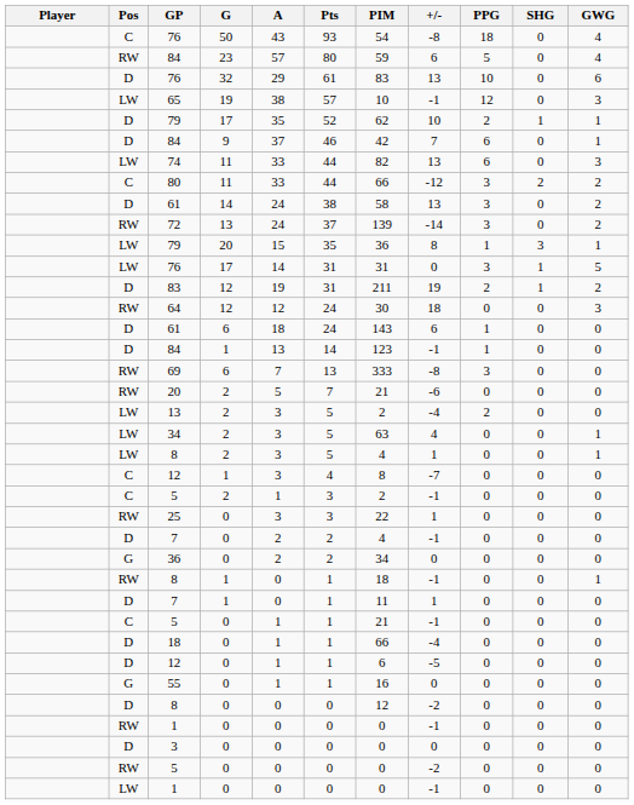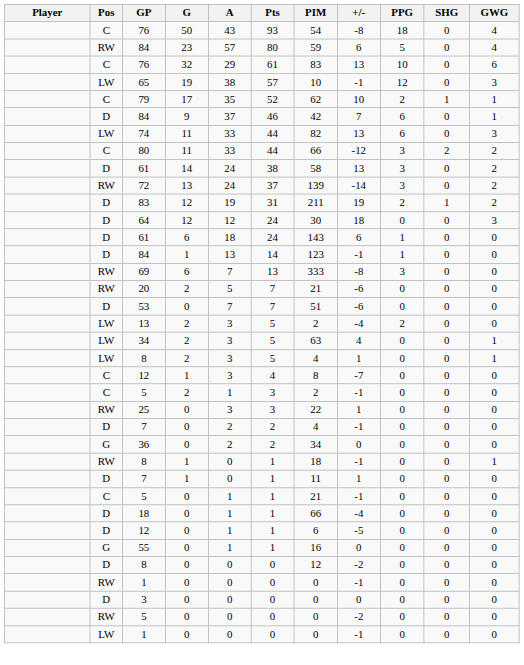76 / 32 | Pos: D -> C
79 / 17 | Pos: D -> C
- row: LW | 79 | 20 | 15 | 35 | 36 | 8 | 1 | 3 | 1
- row: LW | 76 | 17 | 14 | 31 | 31 | 0 | 3 | 1 | 5
64 | Pos: RW -> D
+ row: D | 53 | 0 | 7 | 7 | 51 | -6 | 0 | 0 | 0
